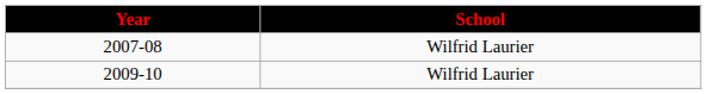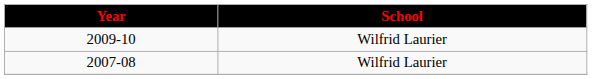rows swapped: 2009-10 <-> 2007-08
